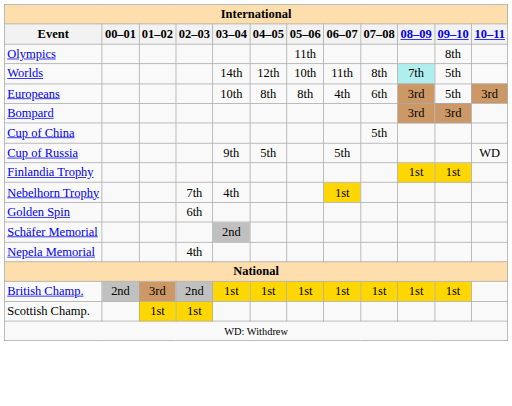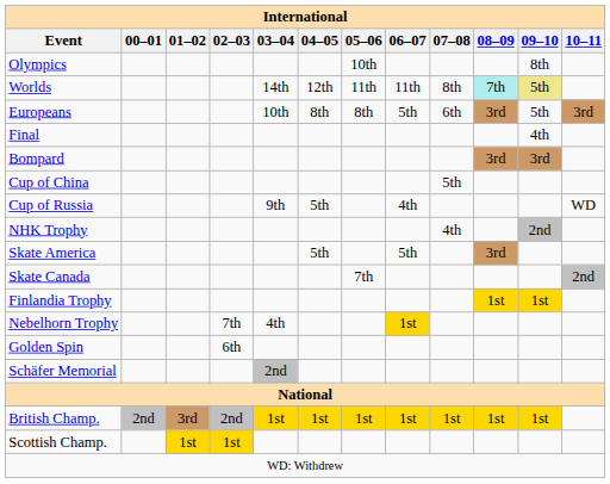Olympics | 05–06: 11th -> 10th
Worlds | 05–06: 10th -> 11th
Worlds | 09–10: no background -> khaki background
Europeans | 06–07: 4th -> 5th
+ row: Final | 4th
Cup of Russia | 06–07: 5th -> 4th
+ row: NHK Trophy | 4th | 2nd
+ row: Skate America | 5th | 5th | 3rd
+ row: Skate Canada | 7th | 2nd
- row: Nepela Memorial | 4th
